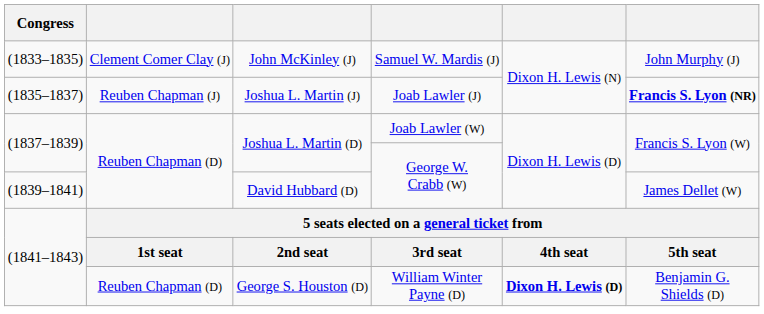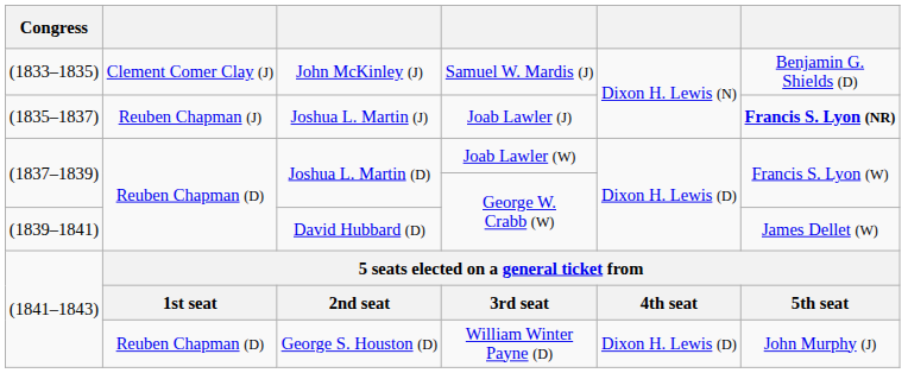John McKinley (J) | column 6: John Murphy (J) -> Benjamin G. Shields (D)
George S. Houston (D) | column 5: bold -> normal
George S. Houston (D) | column 6: Benjamin G. Shields (D) -> John Murphy (J)
